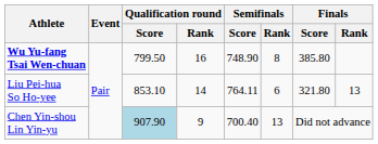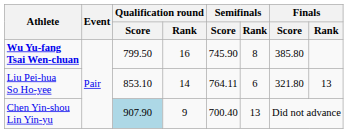Wu Yu-fang Tsai Wen-chuan | Semifinals / Score: 748.90 -> 745.90
